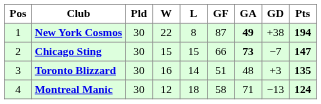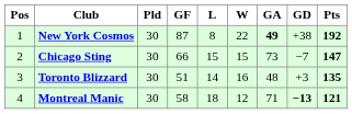columns swapped: W <-> GF
New York Cosmos | Pts: 194 -> 192
Chicago Sting | GA: bold -> normal
Montreal Manic | GD: normal -> bold
Montreal Manic | Pts: 124 -> 121
